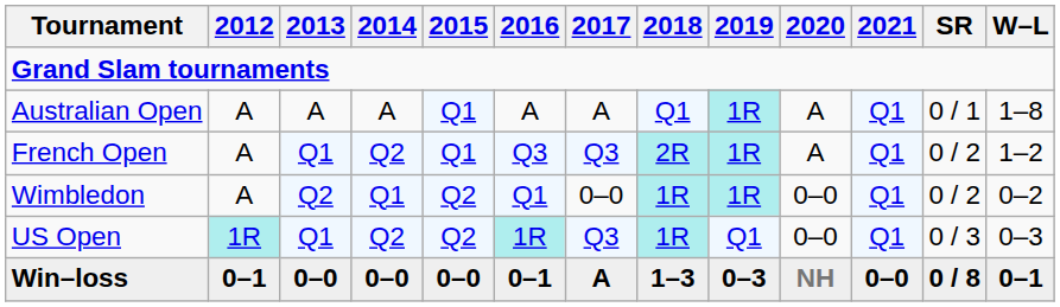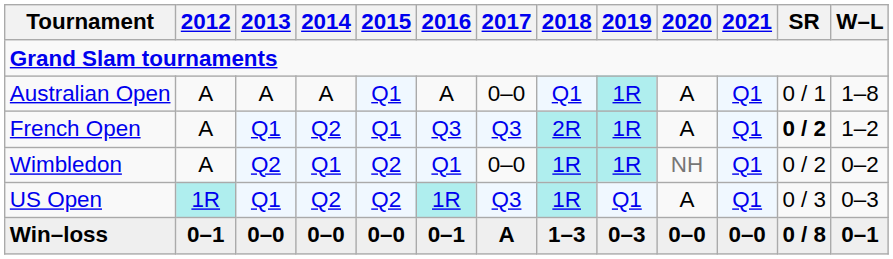Australian Open | 2017: A -> 0–0
French Open | SR: normal -> bold
Wimbledon | 2020: 0–0 -> NH
US Open | 2020: 0–0 -> A
Win–loss | 2020: NH -> 0–0
